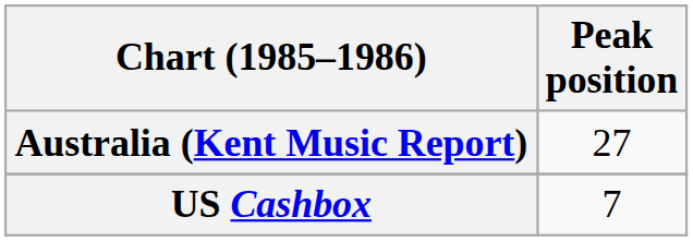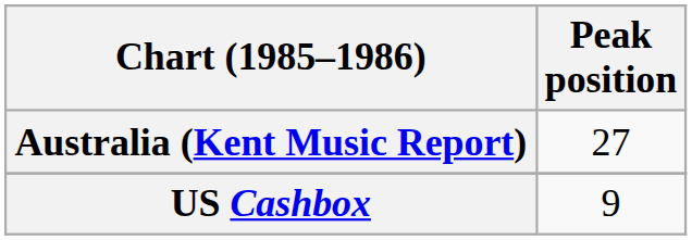US Cashbox | Peak position: 7 -> 9
